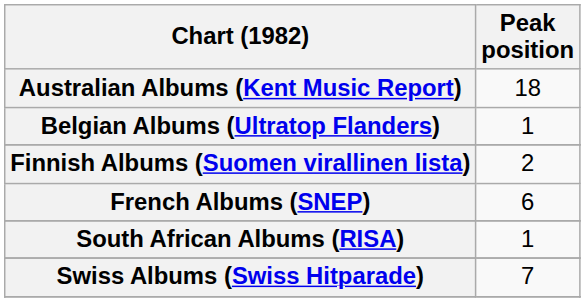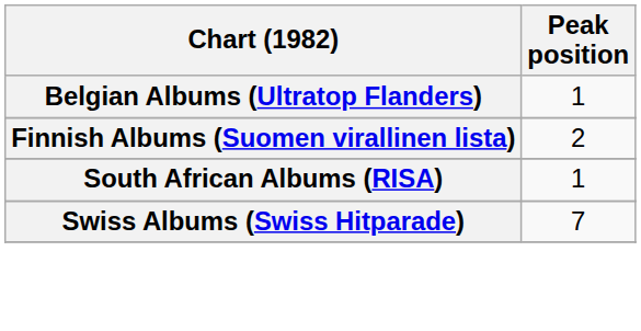- row: Australian Albums (Kent Music Report) | 18
- row: French Albums (SNEP) | 6
